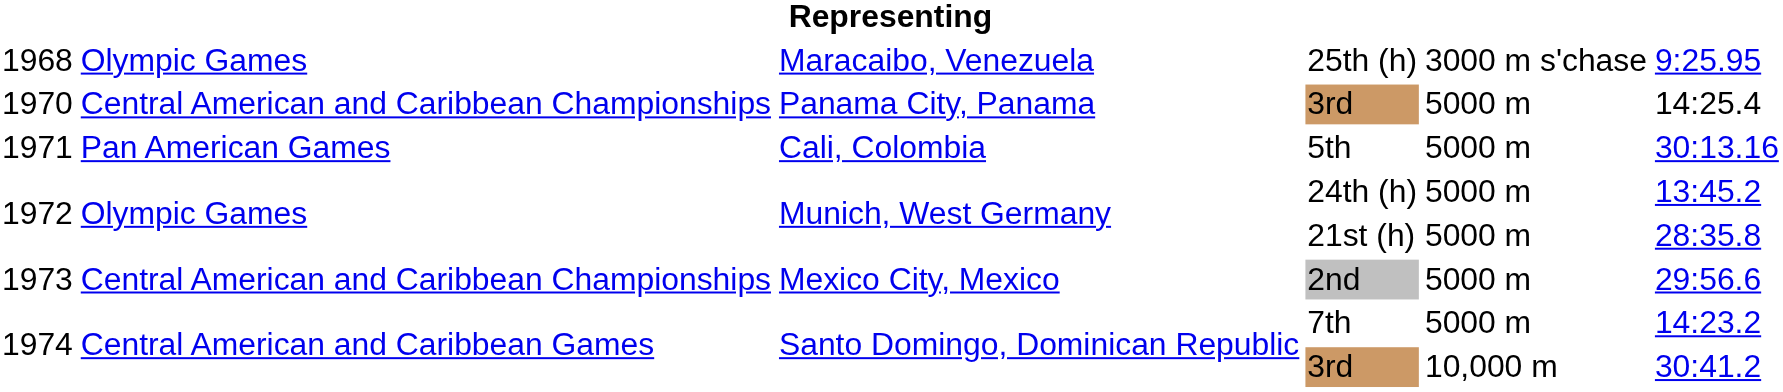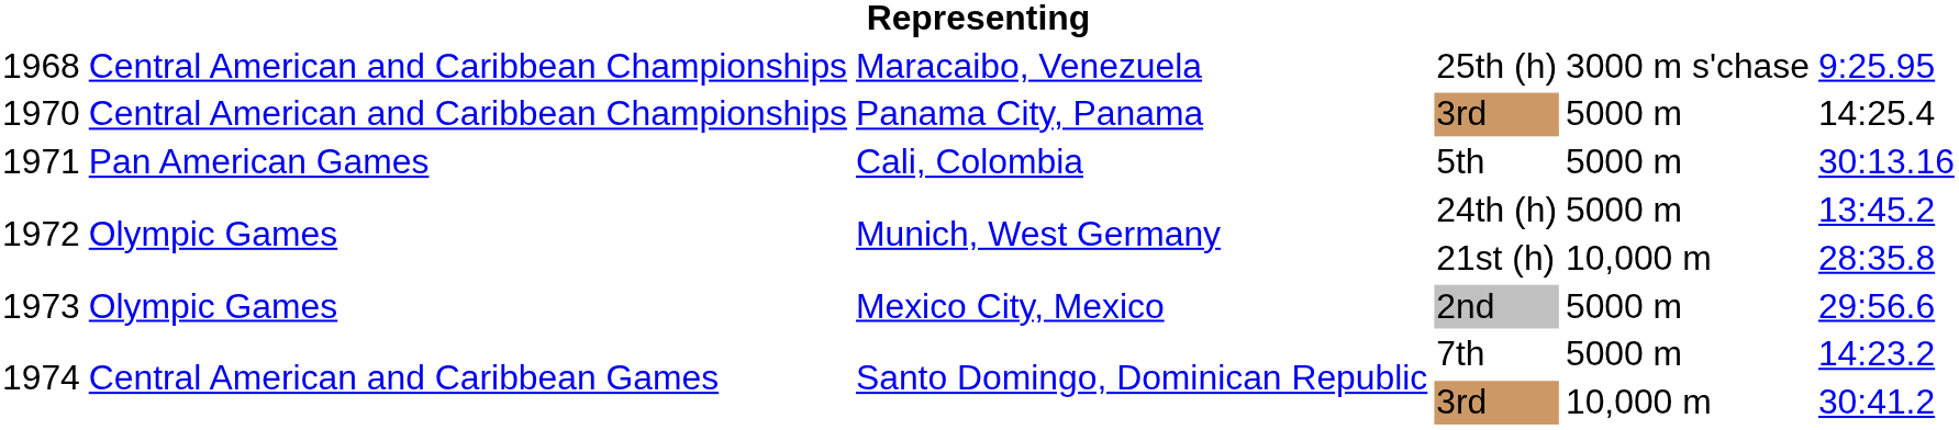25th (h) | column 2: Olympic Games -> Central American and Caribbean Championships
21st (h) | column 5: 5000 m -> 10,000 m
2nd | column 2: Central American and Caribbean Championships -> Olympic Games
